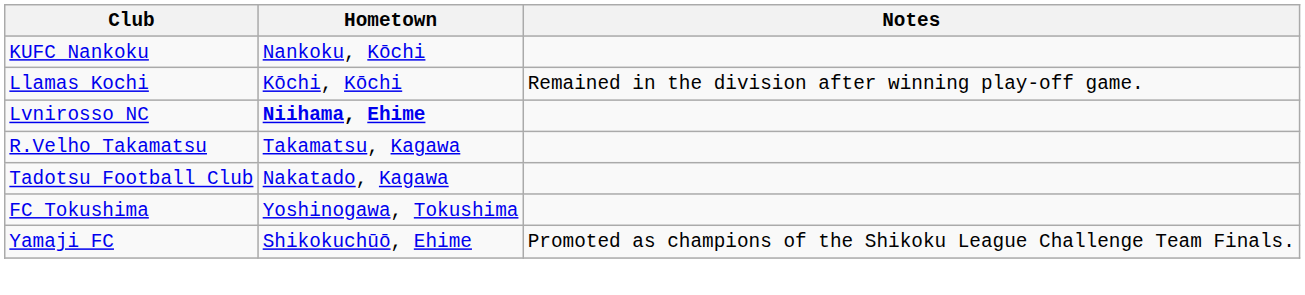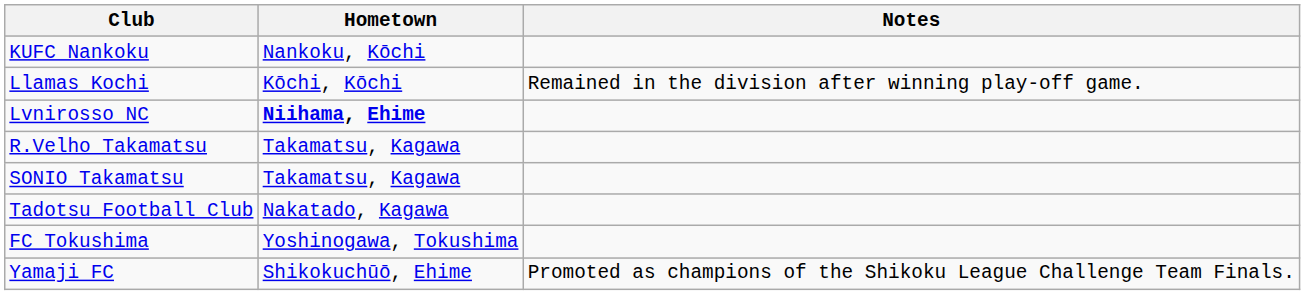+ row: SONIO Takamatsu | Takamatsu, Kagawa
